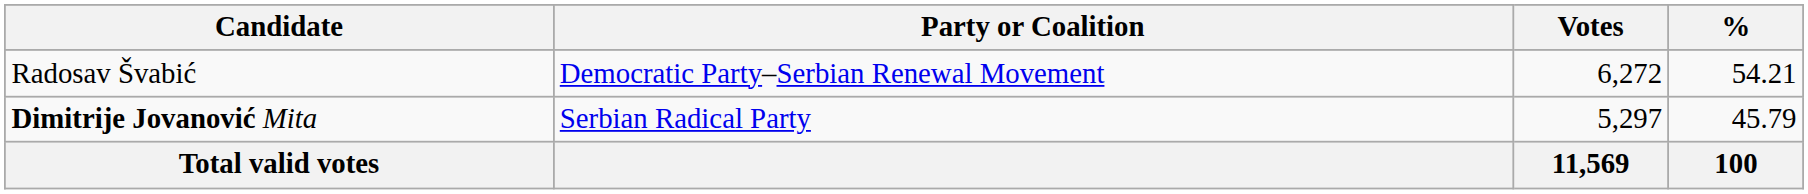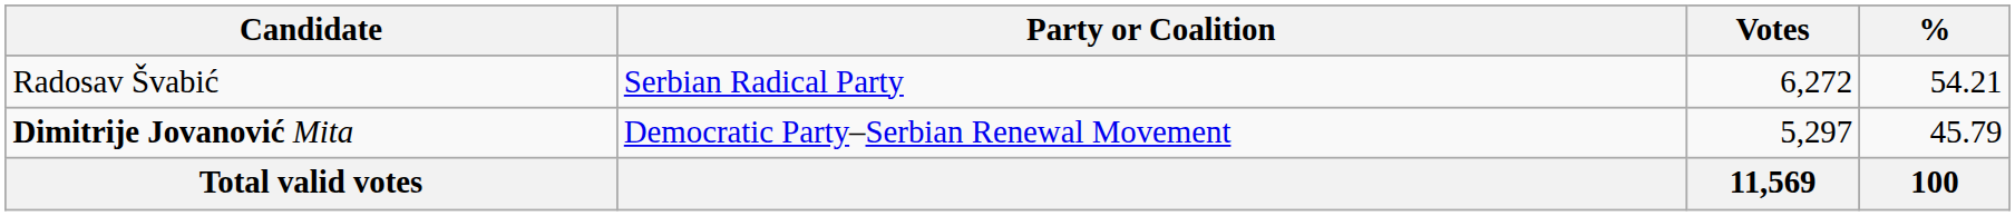Radosav Švabić | Party or Coalition: Democratic Party–Serbian Renewal Movement -> Serbian Radical Party
Dimitrije Jovanović Mita | Party or Coalition: Serbian Radical Party -> Democratic Party–Serbian Renewal Movement
